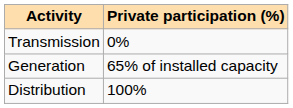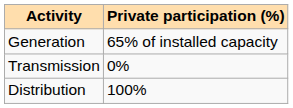rows swapped: Generation <-> Transmission
